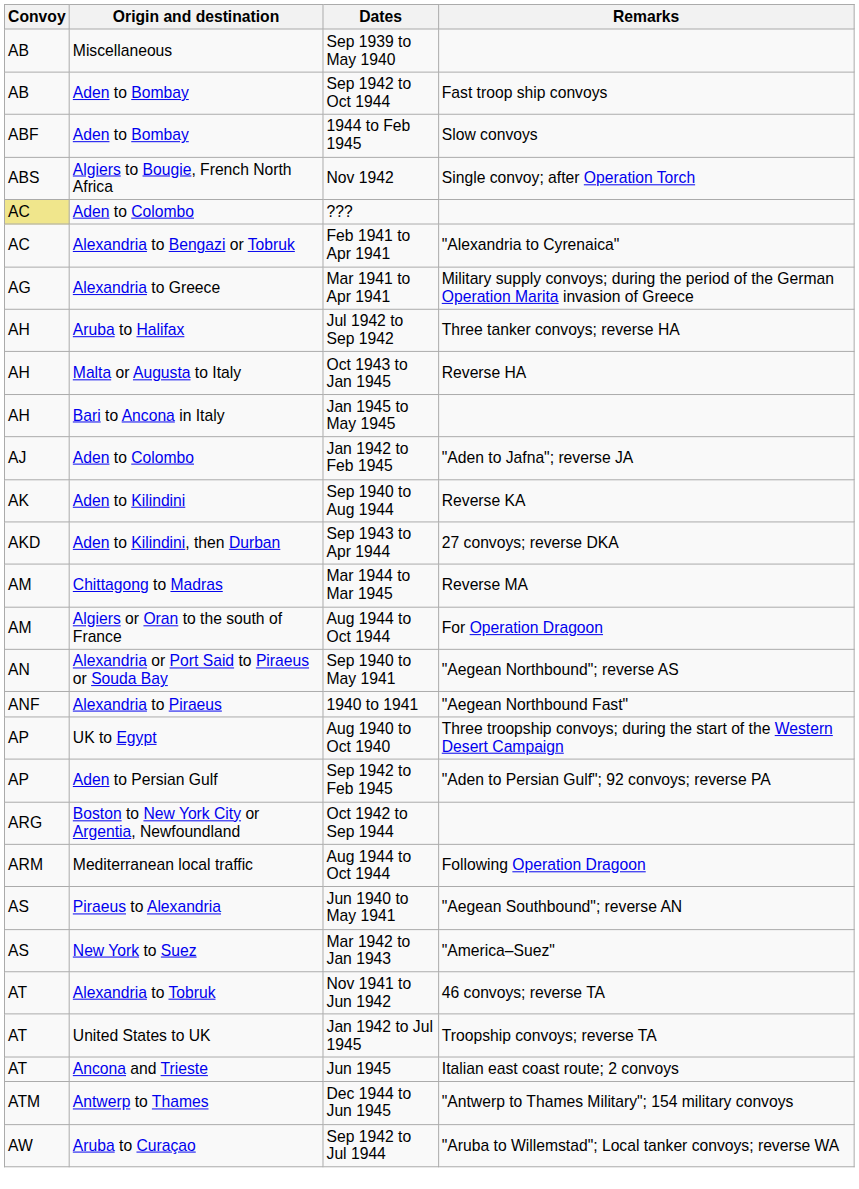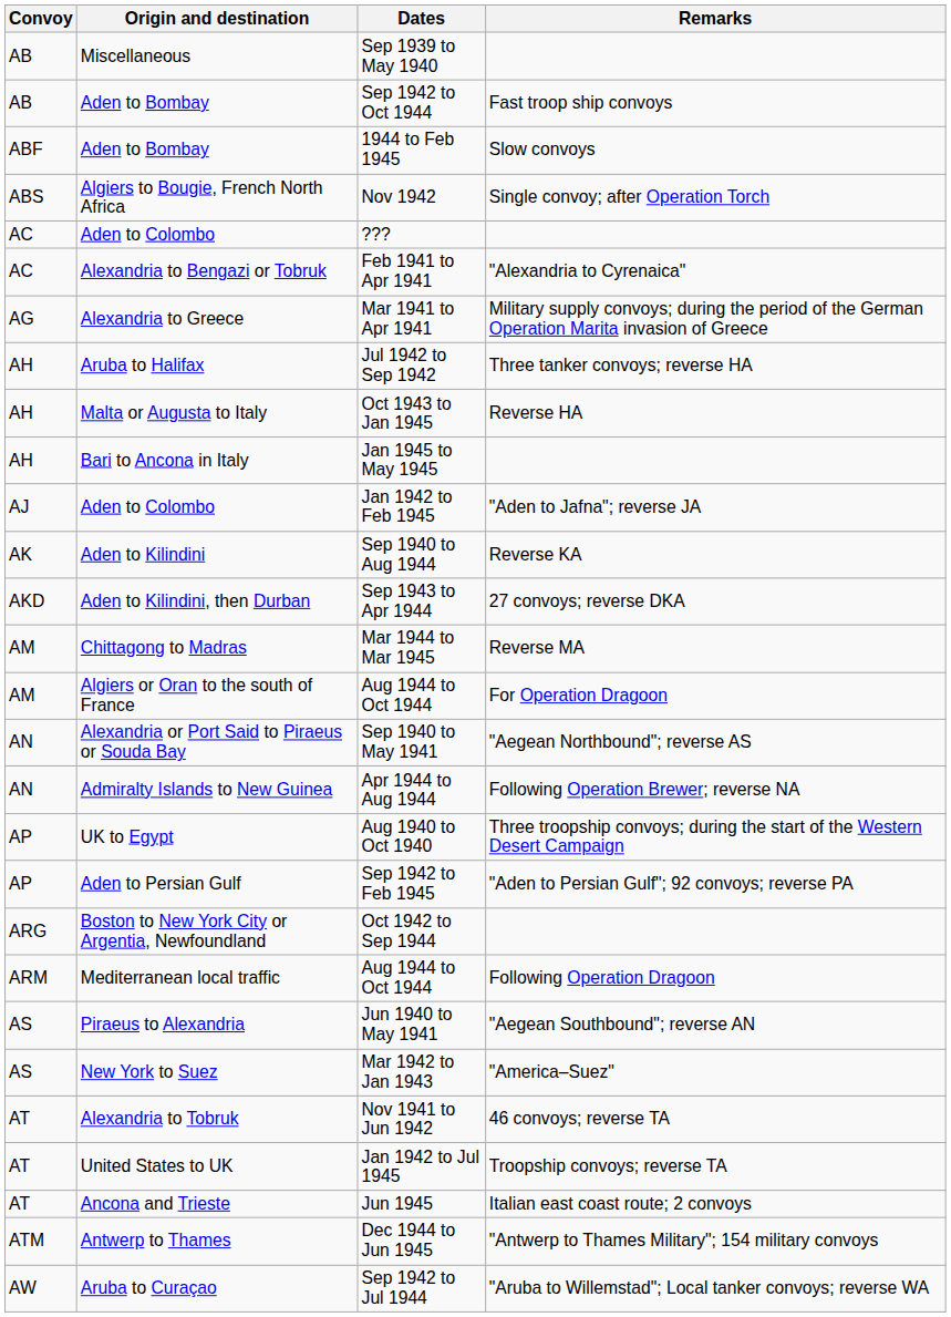??? | Convoy: khaki background -> no background
+ row: AN | Admiralty Islands to New Guinea | Apr 1944 to Aug 1944 | Following Operation Brewer; reverse NA
- row: ANF | Alexandria to Piraeus | 1940 to 1941 | "Aegean Northbound Fast"
